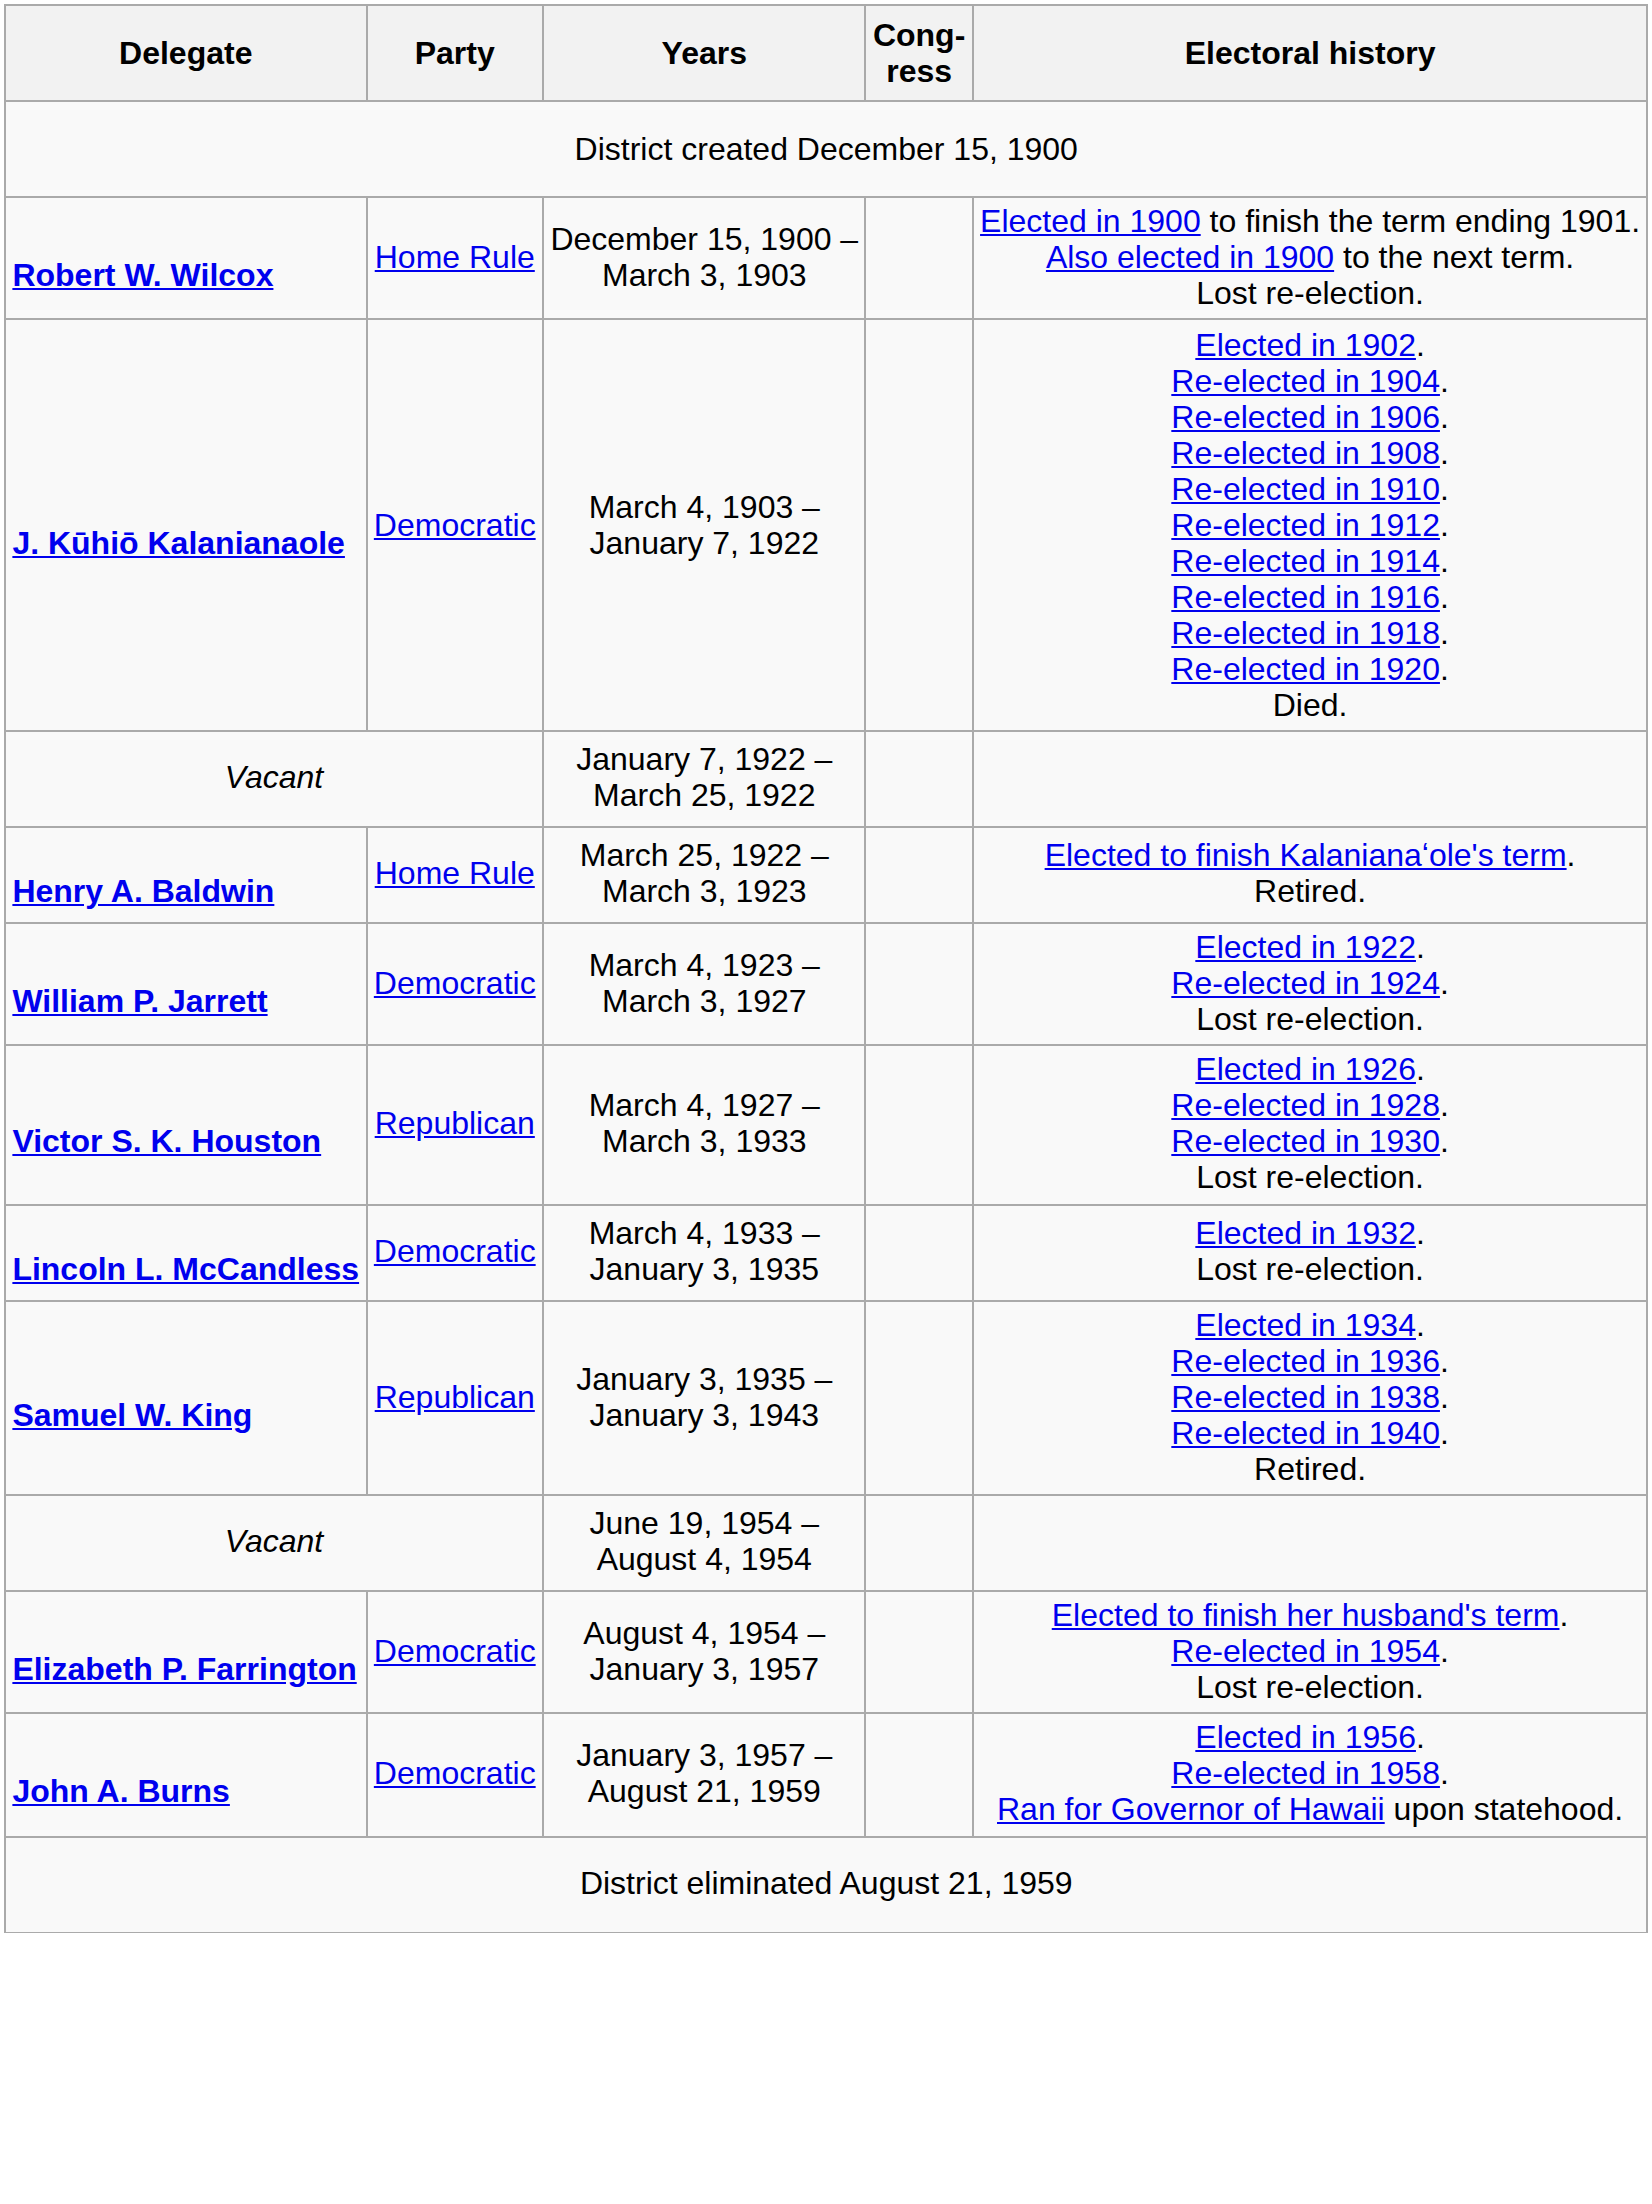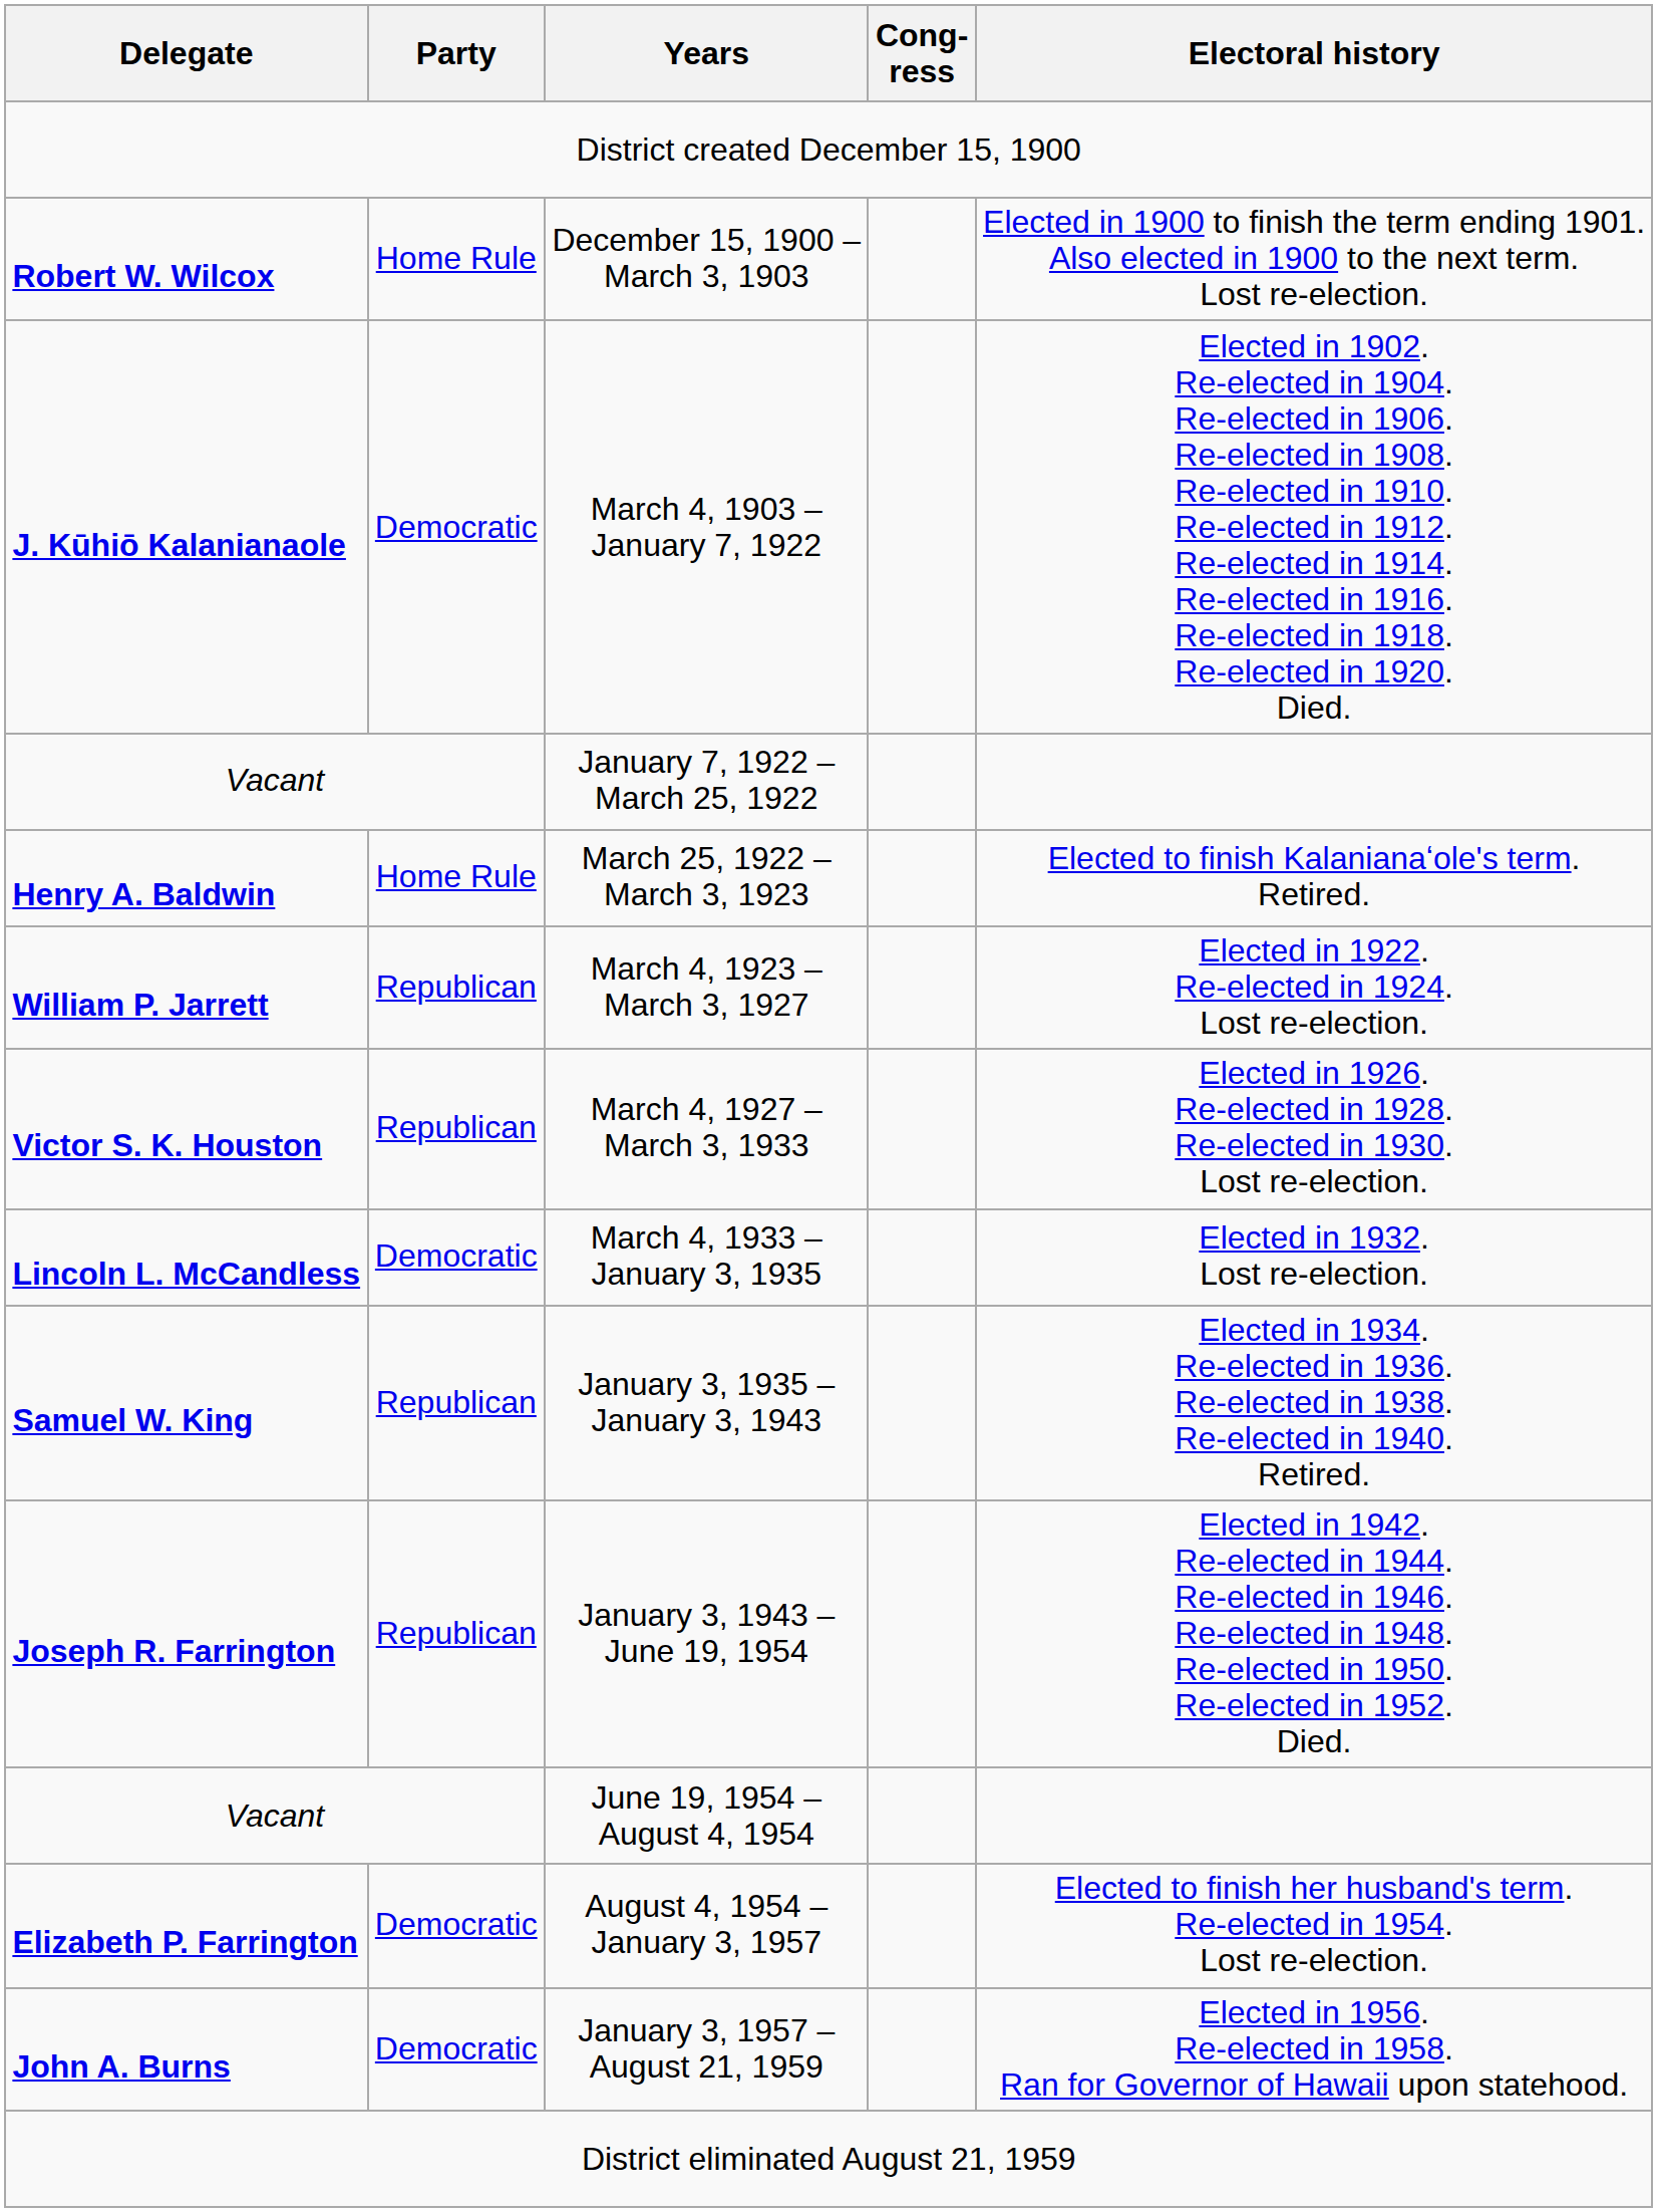March 4, 1923 – March 3, 1927 | Party: Democratic -> Republican
+ row: Joseph R. Farrington | Republican | January 3, 1943 – June 19, 1954 | Elected in 1942. Re-elected in 1944. Re-elected in 1946. Re-elected in 1948. Re-elected in 1950. Re-elected in 1952. Died.
